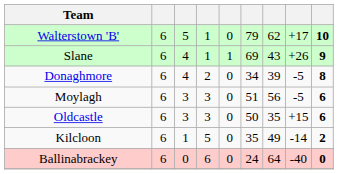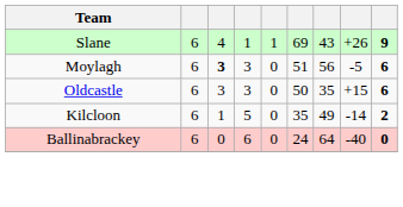- row: Walterstown 'B' | 6 | 5 | 1 | 0 | 79 | 62 | +17 | 10
- row: Donaghmore | 6 | 4 | 2 | 0 | 34 | 39 | -5 | 8
Moylagh | column 3: normal -> bold
